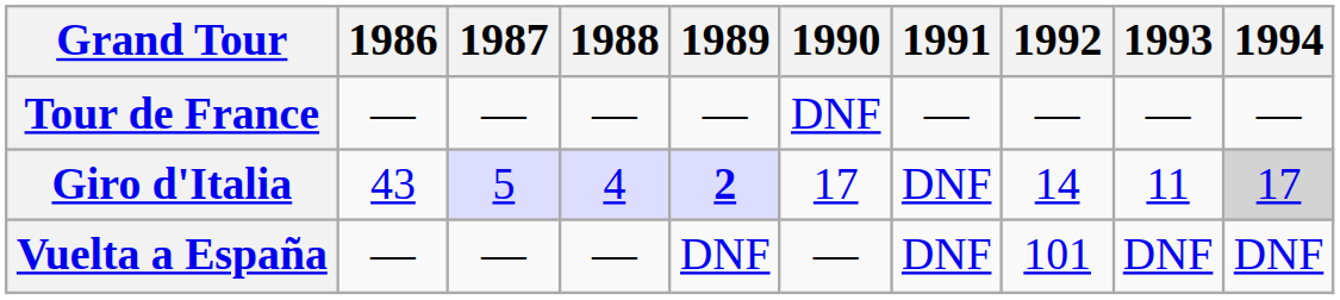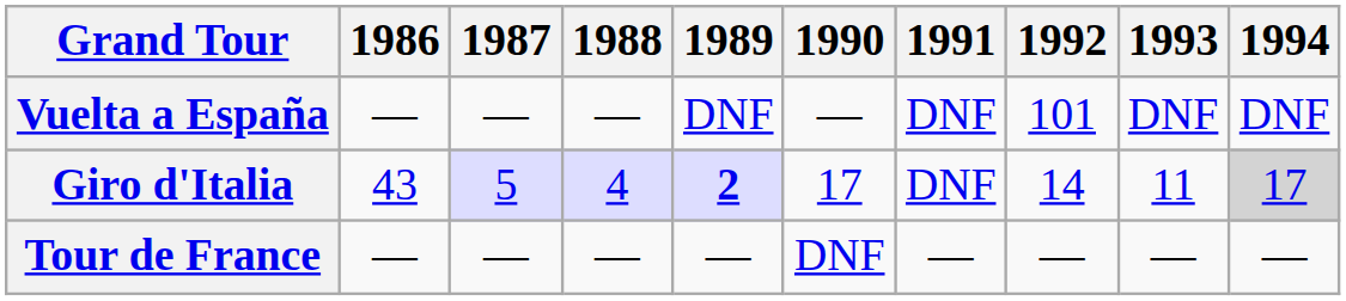rows swapped: Vuelta a España <-> Tour de France
